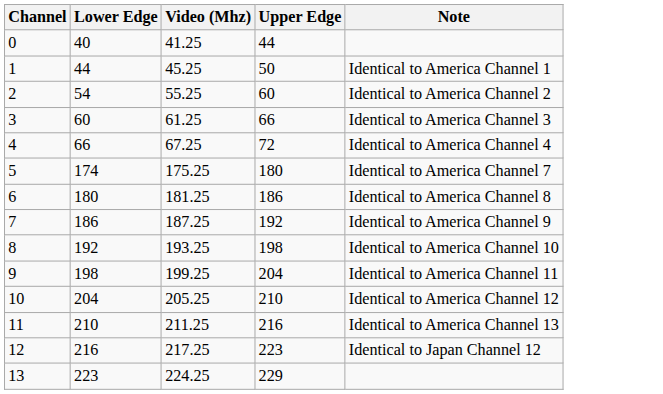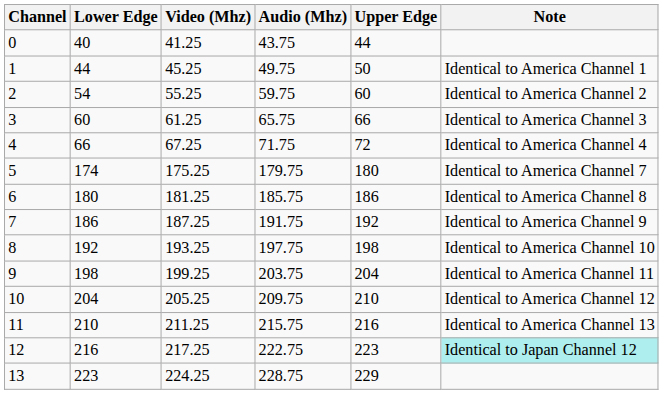+ column: Audio (Mhz) | 43.75 | 49.75 | 59.75 | 65.75 | 71.75 | 179.75 | 185.75 | 191.75 | 197.75 | 203.75 | 209.75 | 215.75 | 222.75 | 228.75
12 | Note: no background -> paleturquoise background
